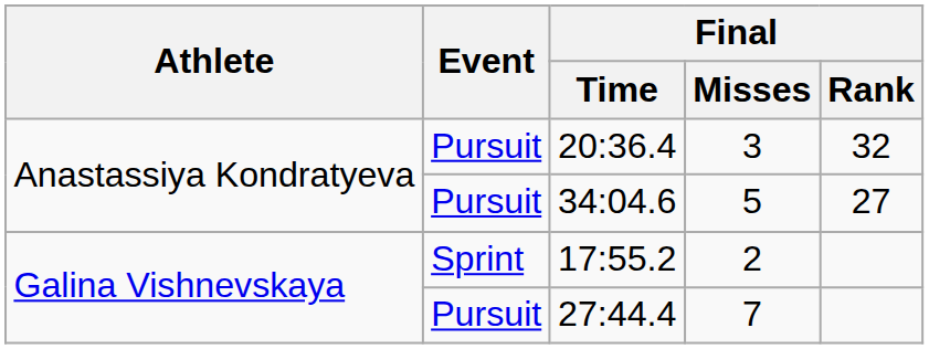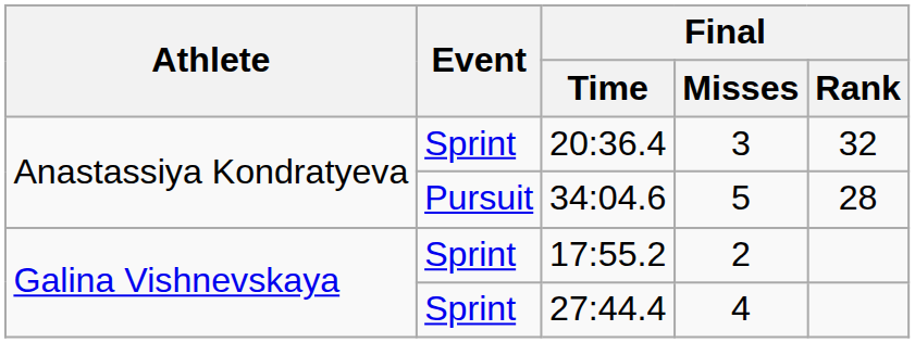20:36.4 | Event: Pursuit -> Sprint
34:04.6 | Final / Rank: 27 -> 28
27:44.4 | Event: Pursuit -> Sprint
27:44.4 | Final / Misses: 7 -> 4
